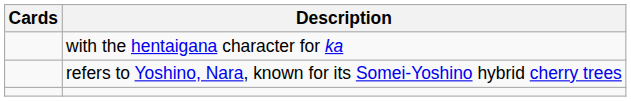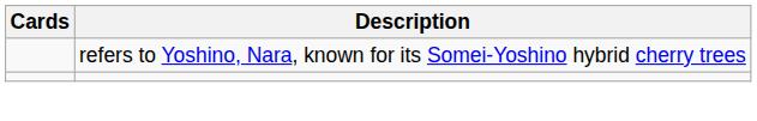- row: with the hentaigana character for ka
